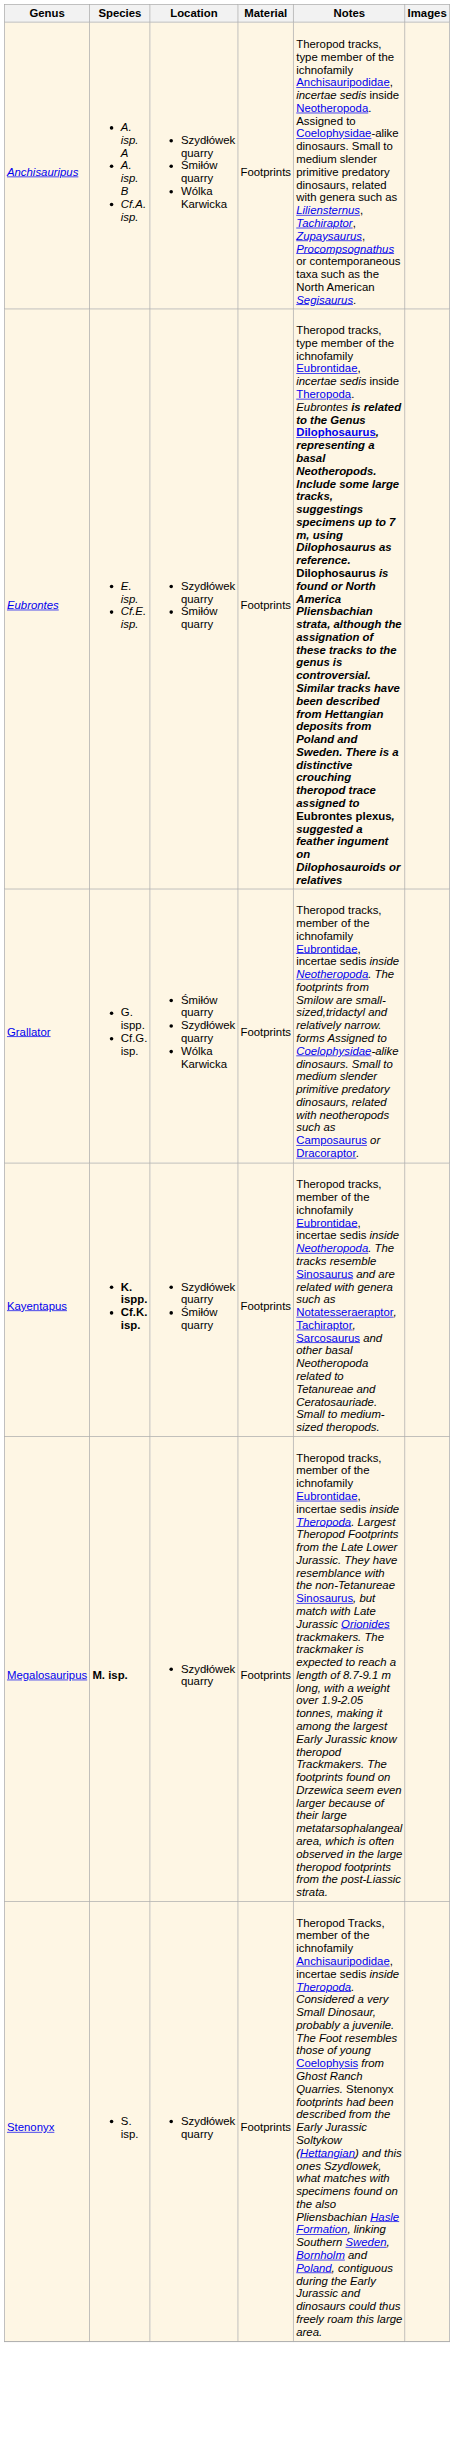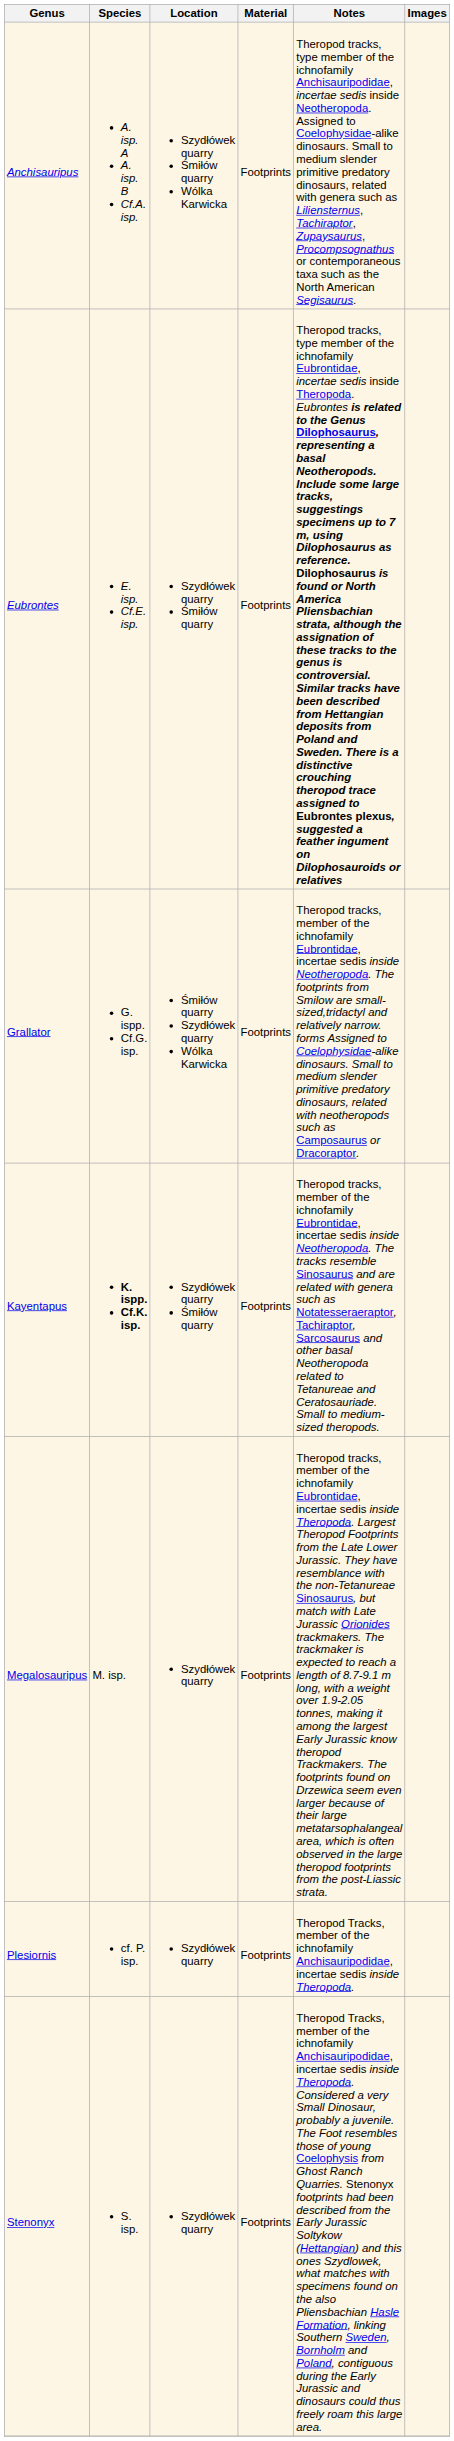Megalosauripus | Species: bold -> normal
+ row: Plesiornis | cf. P. isp. | Szydłówek quarry | Footprints | Theropod Tracks, member of the ichnofamily Anchisauripodidae, incertae sedis inside Theropoda.
